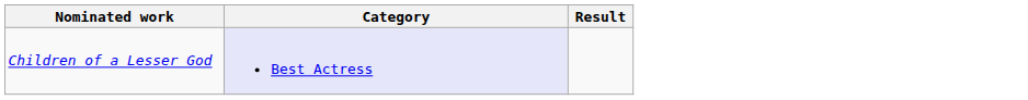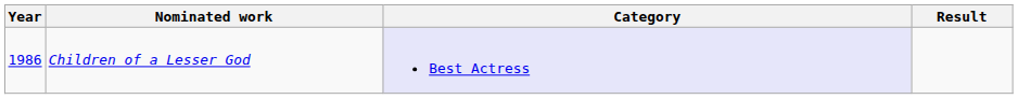+ column: Year | 1986
